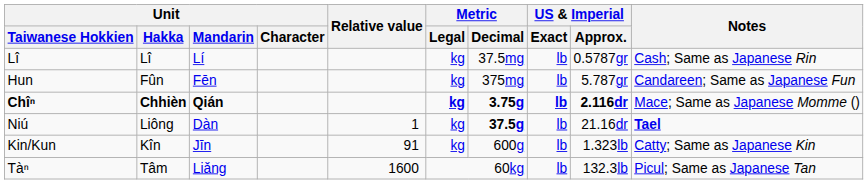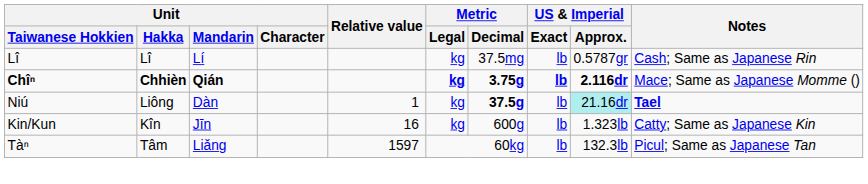- row: Hun | Fûn | Fēn | kg | 375mg | lb | 5.787gr | Candareen; Same as Japanese Fun
Niú | US & Imperial / Approx.: no background -> paleturquoise background
Kin/Kun | Relative value: 91 -> 16
Tàⁿ | Relative value: 1600 -> 1597
